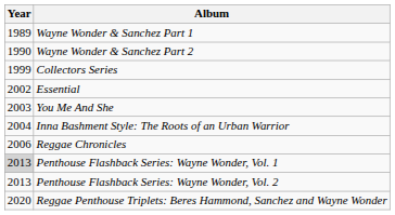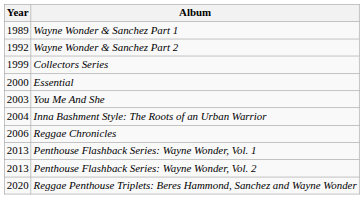Wayne Wonder & Sanchez Part 2 | Year: 1990 -> 1992
Essential | Year: 2002 -> 2000
Penthouse Flashback Series: Wayne Wonder, Vol. 1 | Year: lightgrey background -> no background
